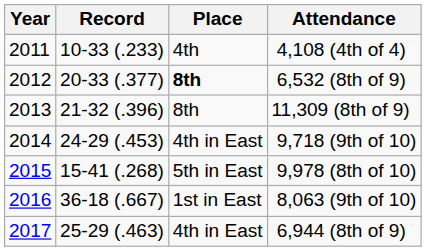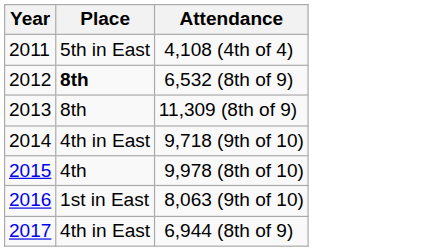- column: Record | 10-33 (.233) | 20-33 (.377) | 21-32 (.396) | 24-29 (.453) | 15-41 (.268) | 36-18 (.667) | 25-29 (.463)
4,108 (4th of 4) | Place: 4th -> 5th in East
9,978 (8th of 10) | Place: 5th in East -> 4th
